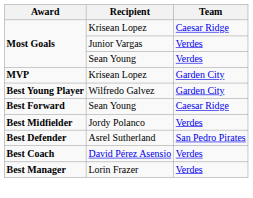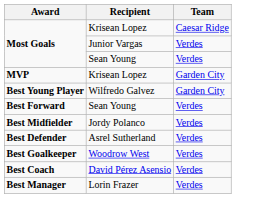Best Forward | Team: Caesar Ridge -> Verdes
Best Defender | Team: San Pedro Pirates -> Verdes
+ row: Best Goalkeeper | Woodrow West | Verdes
